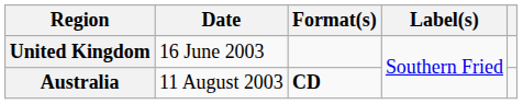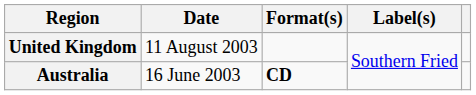United Kingdom | Date: 16 June 2003 -> 11 August 2003
Australia | Date: 11 August 2003 -> 16 June 2003
